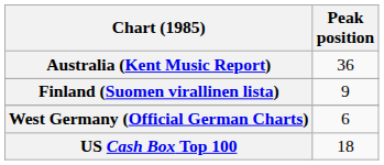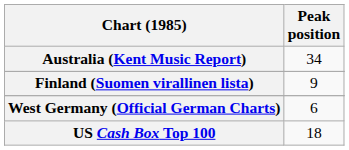Australia (Kent Music Report) | Peak position: 36 -> 34
